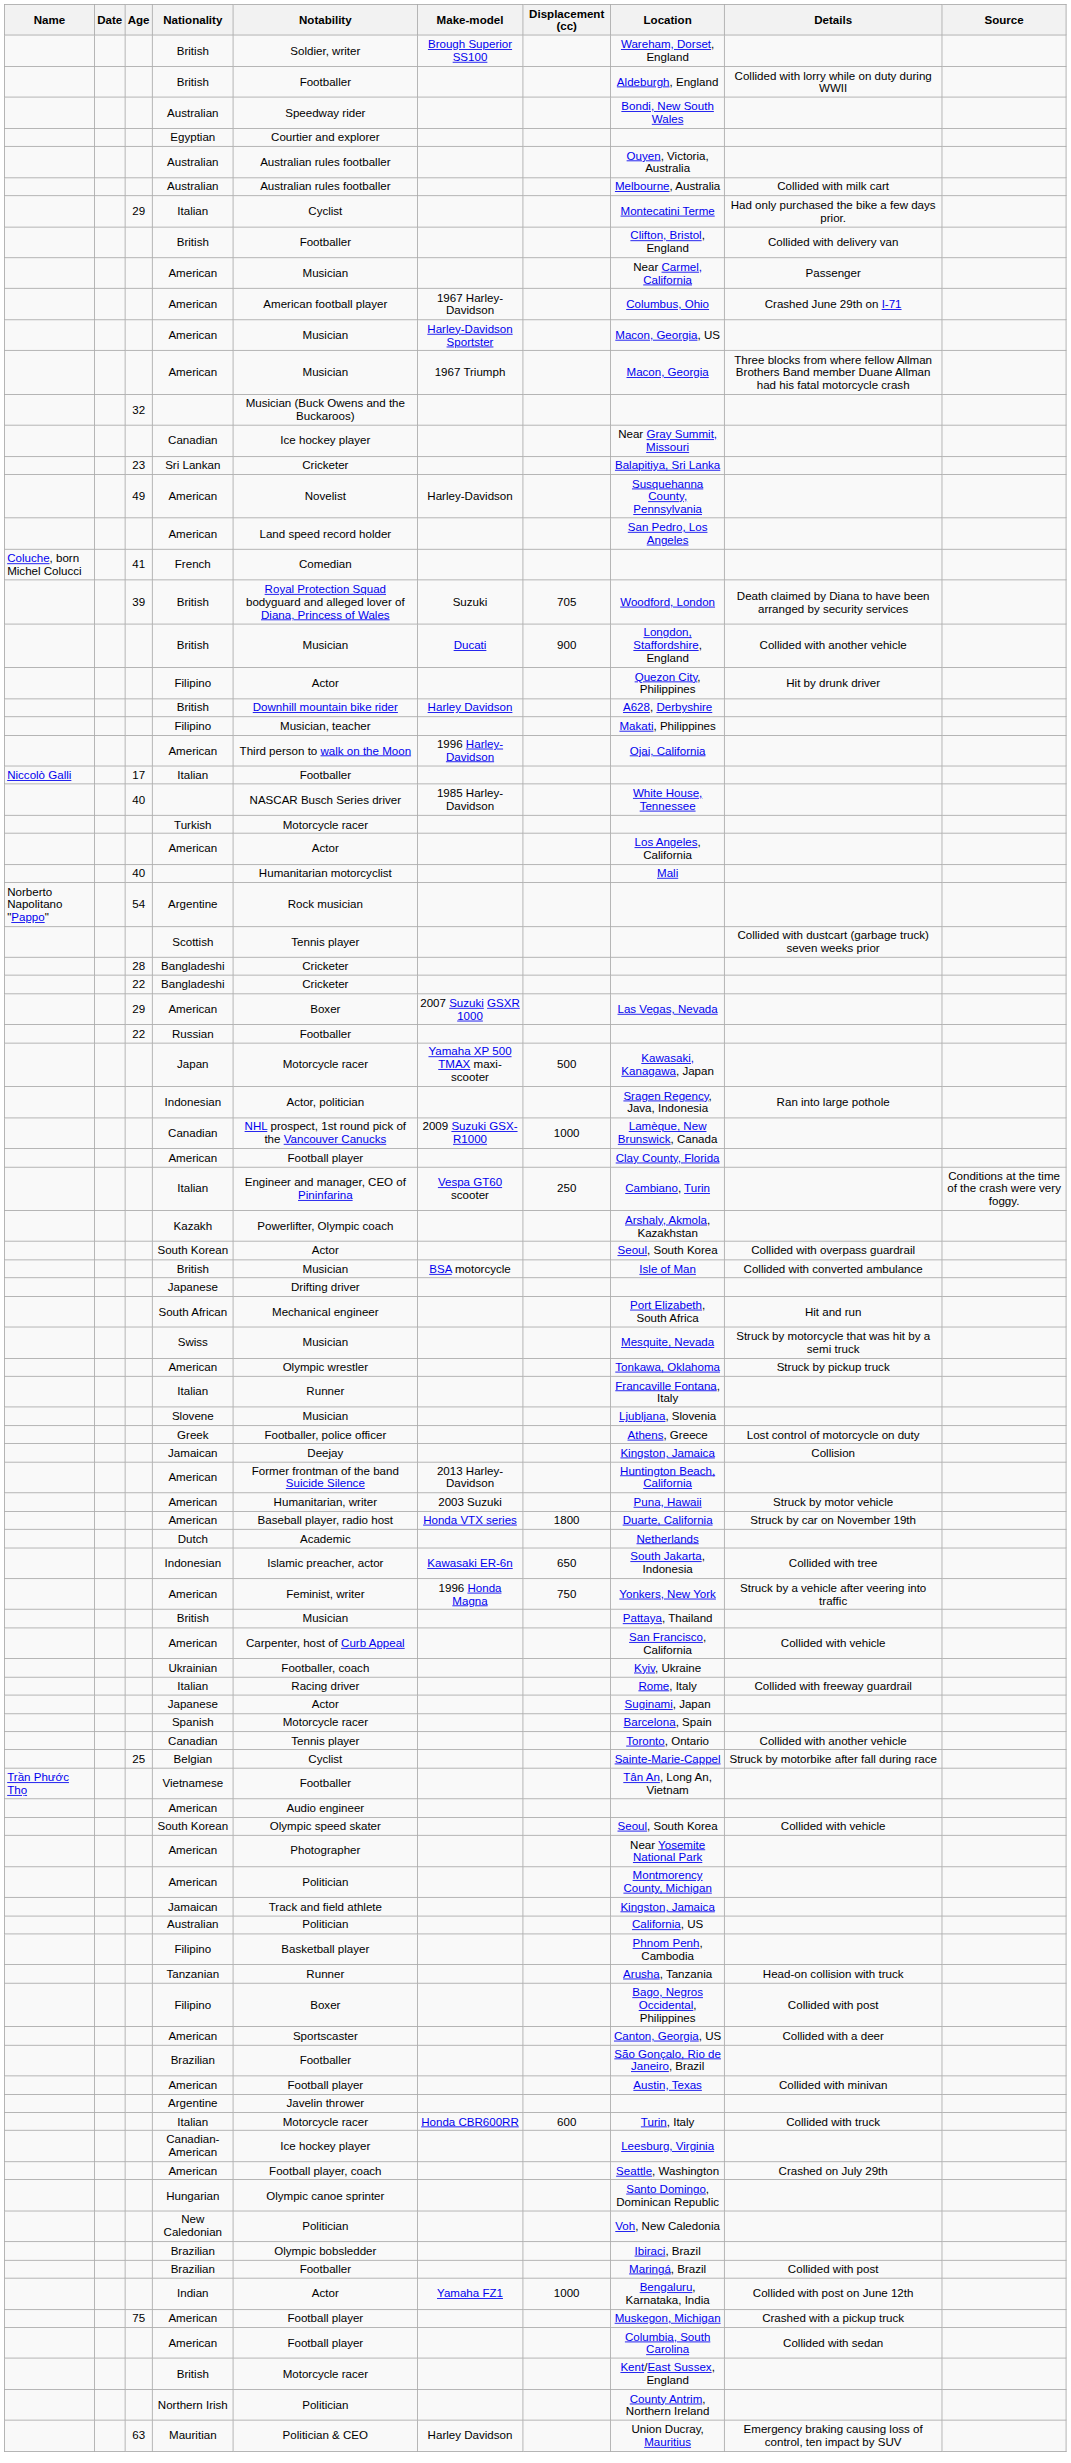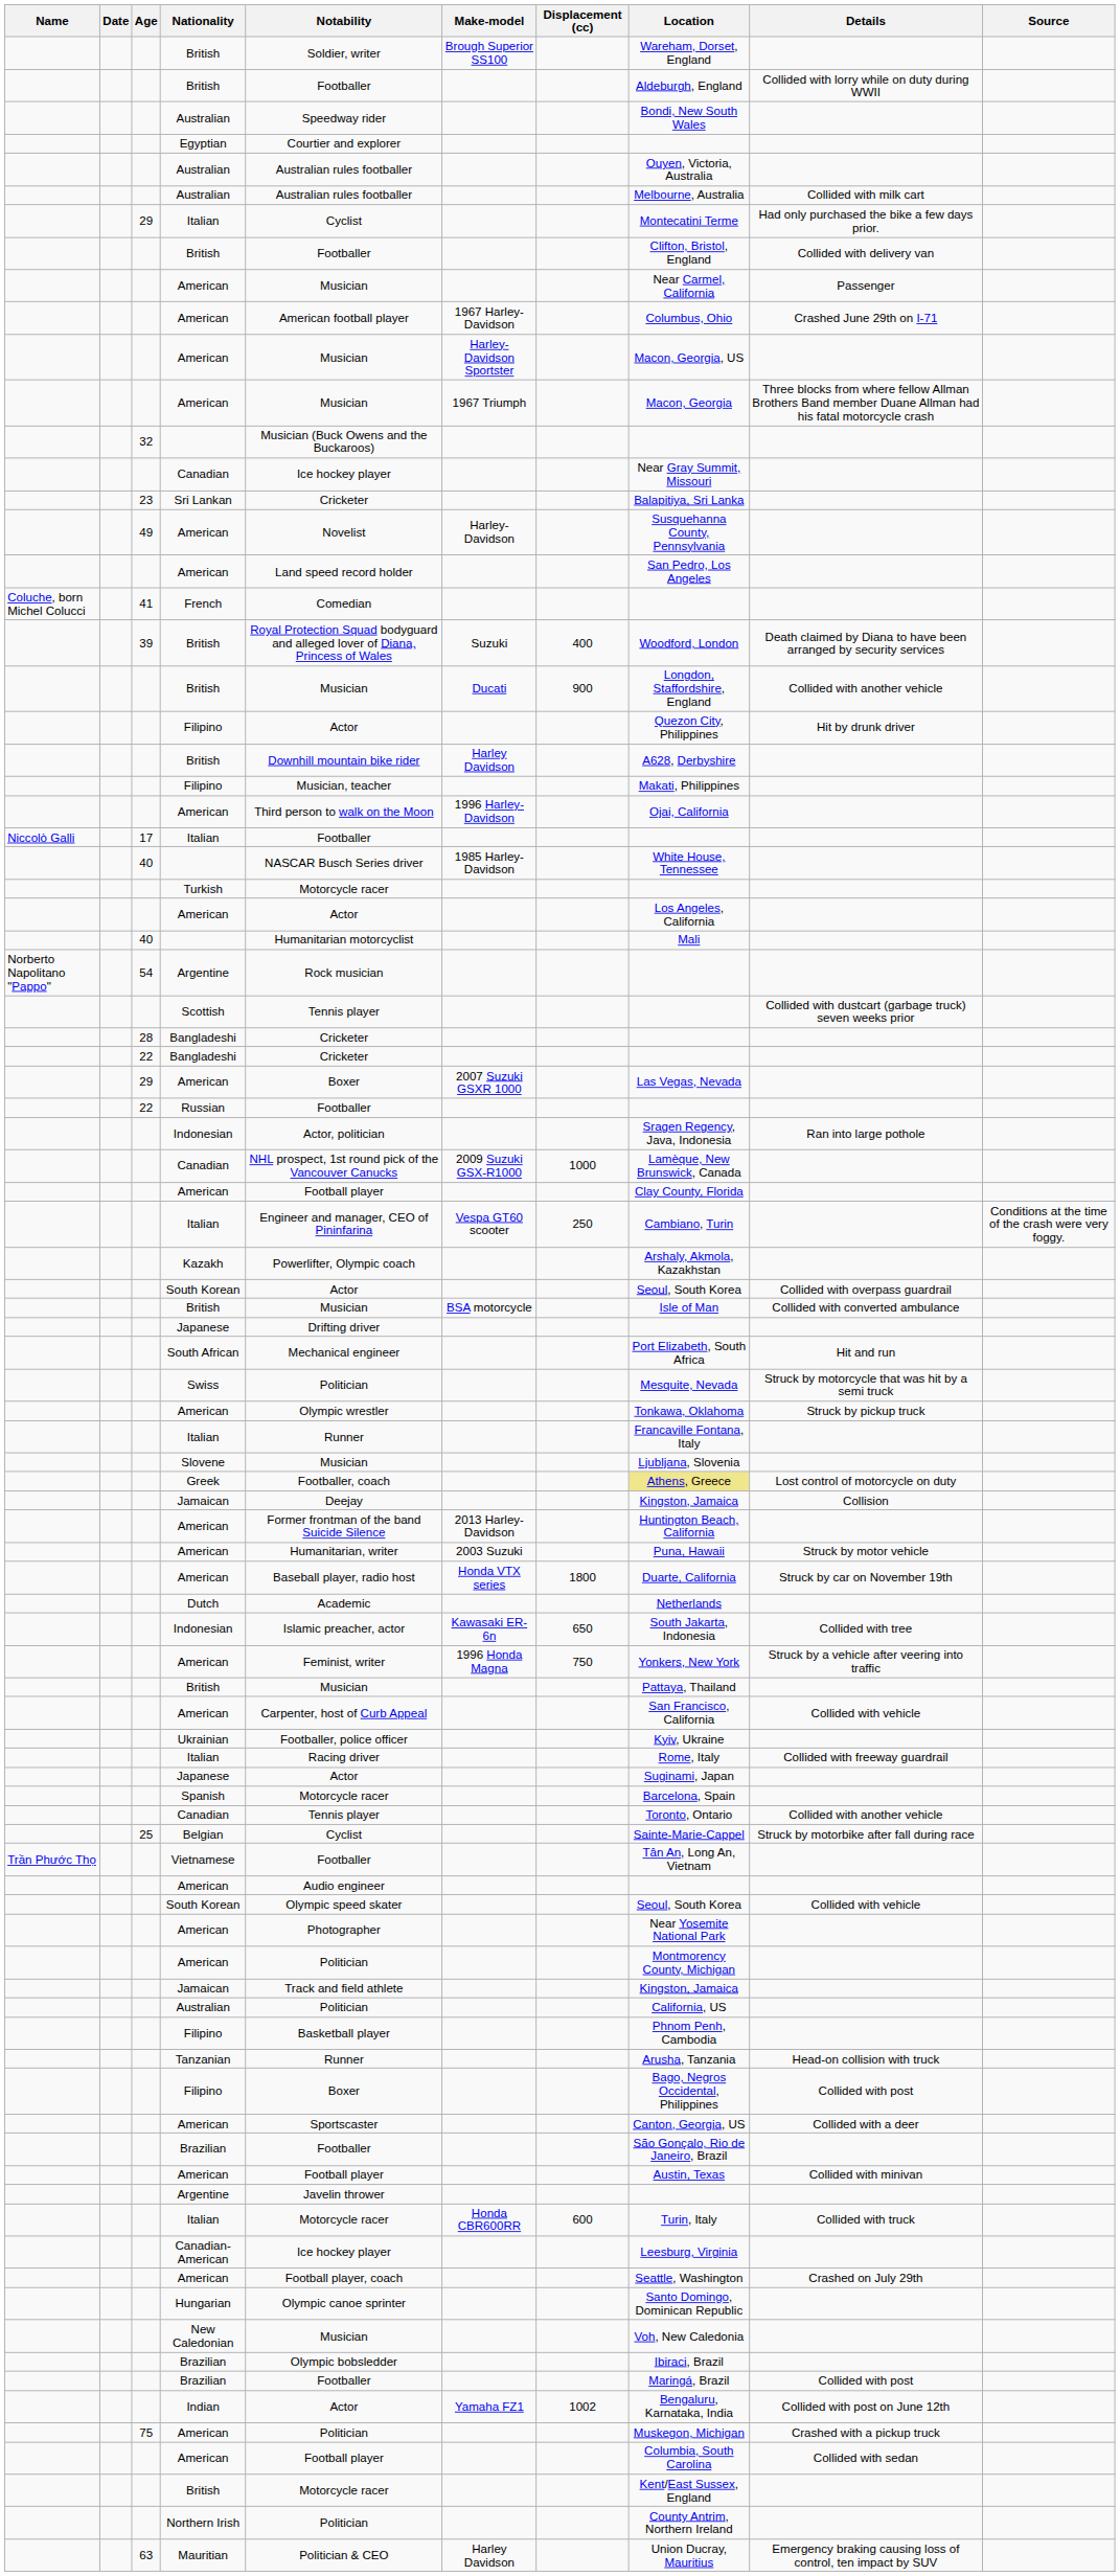39 / British | Displacement (cc): 705 -> 400
- row: Japan | Motorcycle racer | Yamaha XP 500 TMAX maxi-scooter | 500 | Kawasaki, Kanagawa, Japan
Swiss | Notability: Musician -> Politician
Greek | Notability: Footballer, police officer -> Footballer, coach
Greek | Location: no background -> khaki background
Ukrainian | Notability: Footballer, coach -> Footballer, police officer
New Caledonian | Notability: Politician -> Musician
Indian | Displacement (cc): 1000 -> 1002
75 / American | Notability: Football player -> Politician
